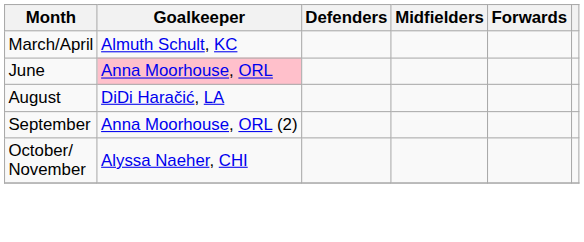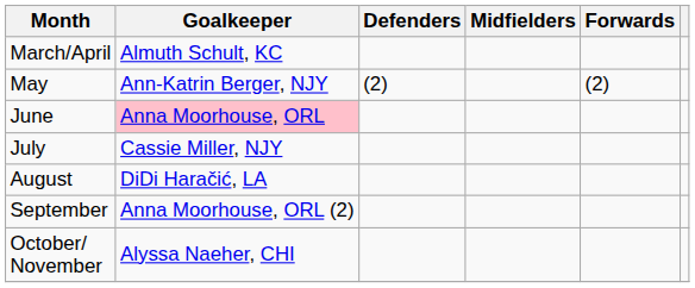+ row: May | Ann-Katrin Berger, NJY | (2) | (2)
+ row: July | Cassie Miller, NJY
